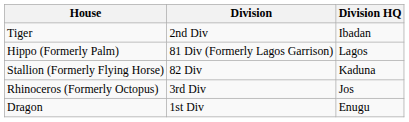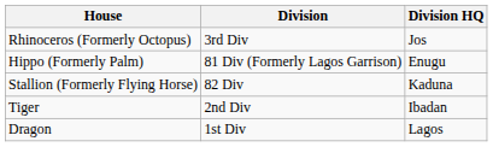rows swapped: Tiger <-> Rhinoceros (Formerly Octopus)
Hippo (Formerly Palm) | Division HQ: Lagos -> Enugu
Dragon | Division HQ: Enugu -> Lagos
